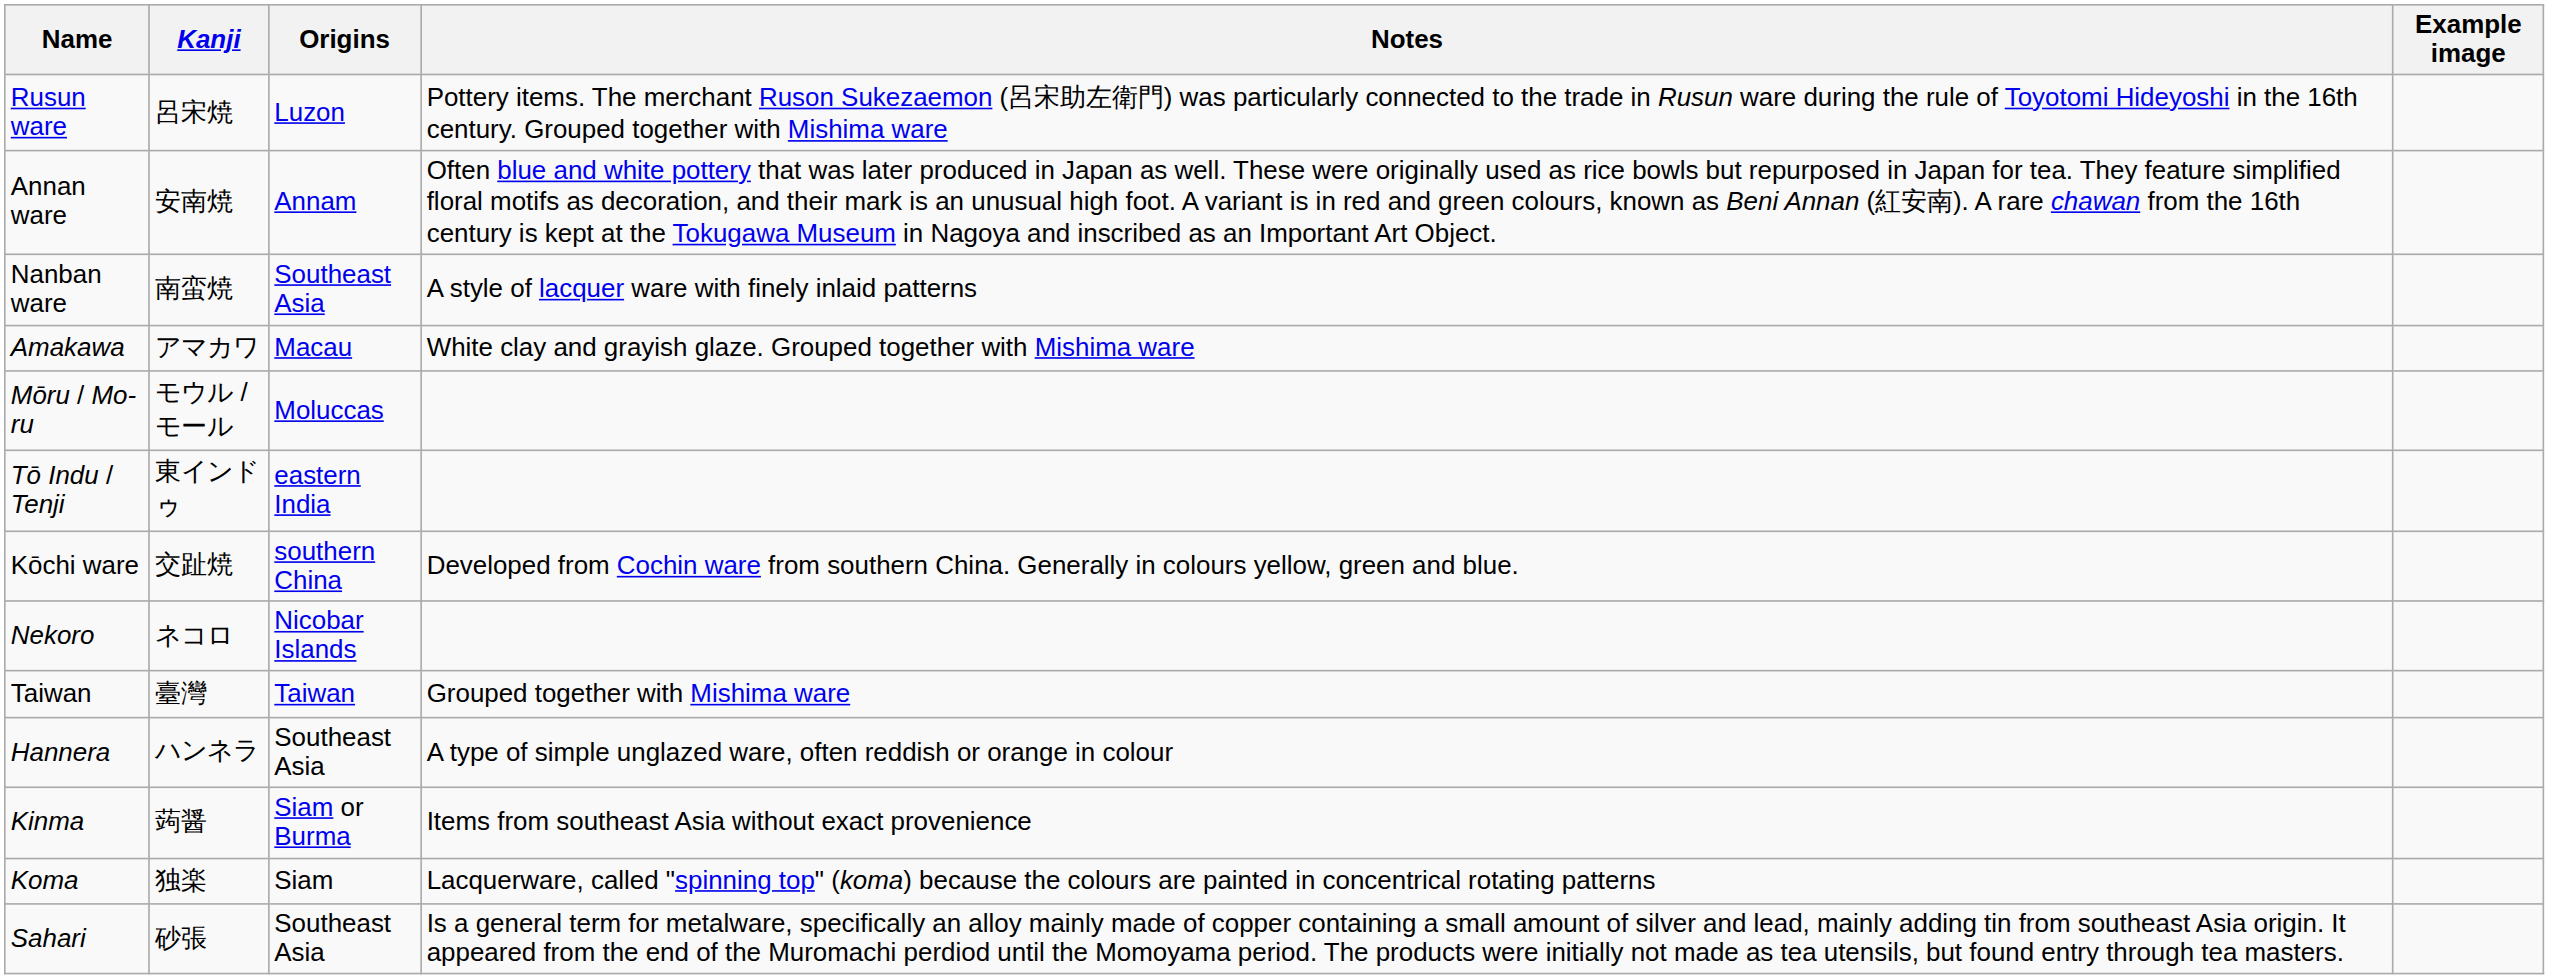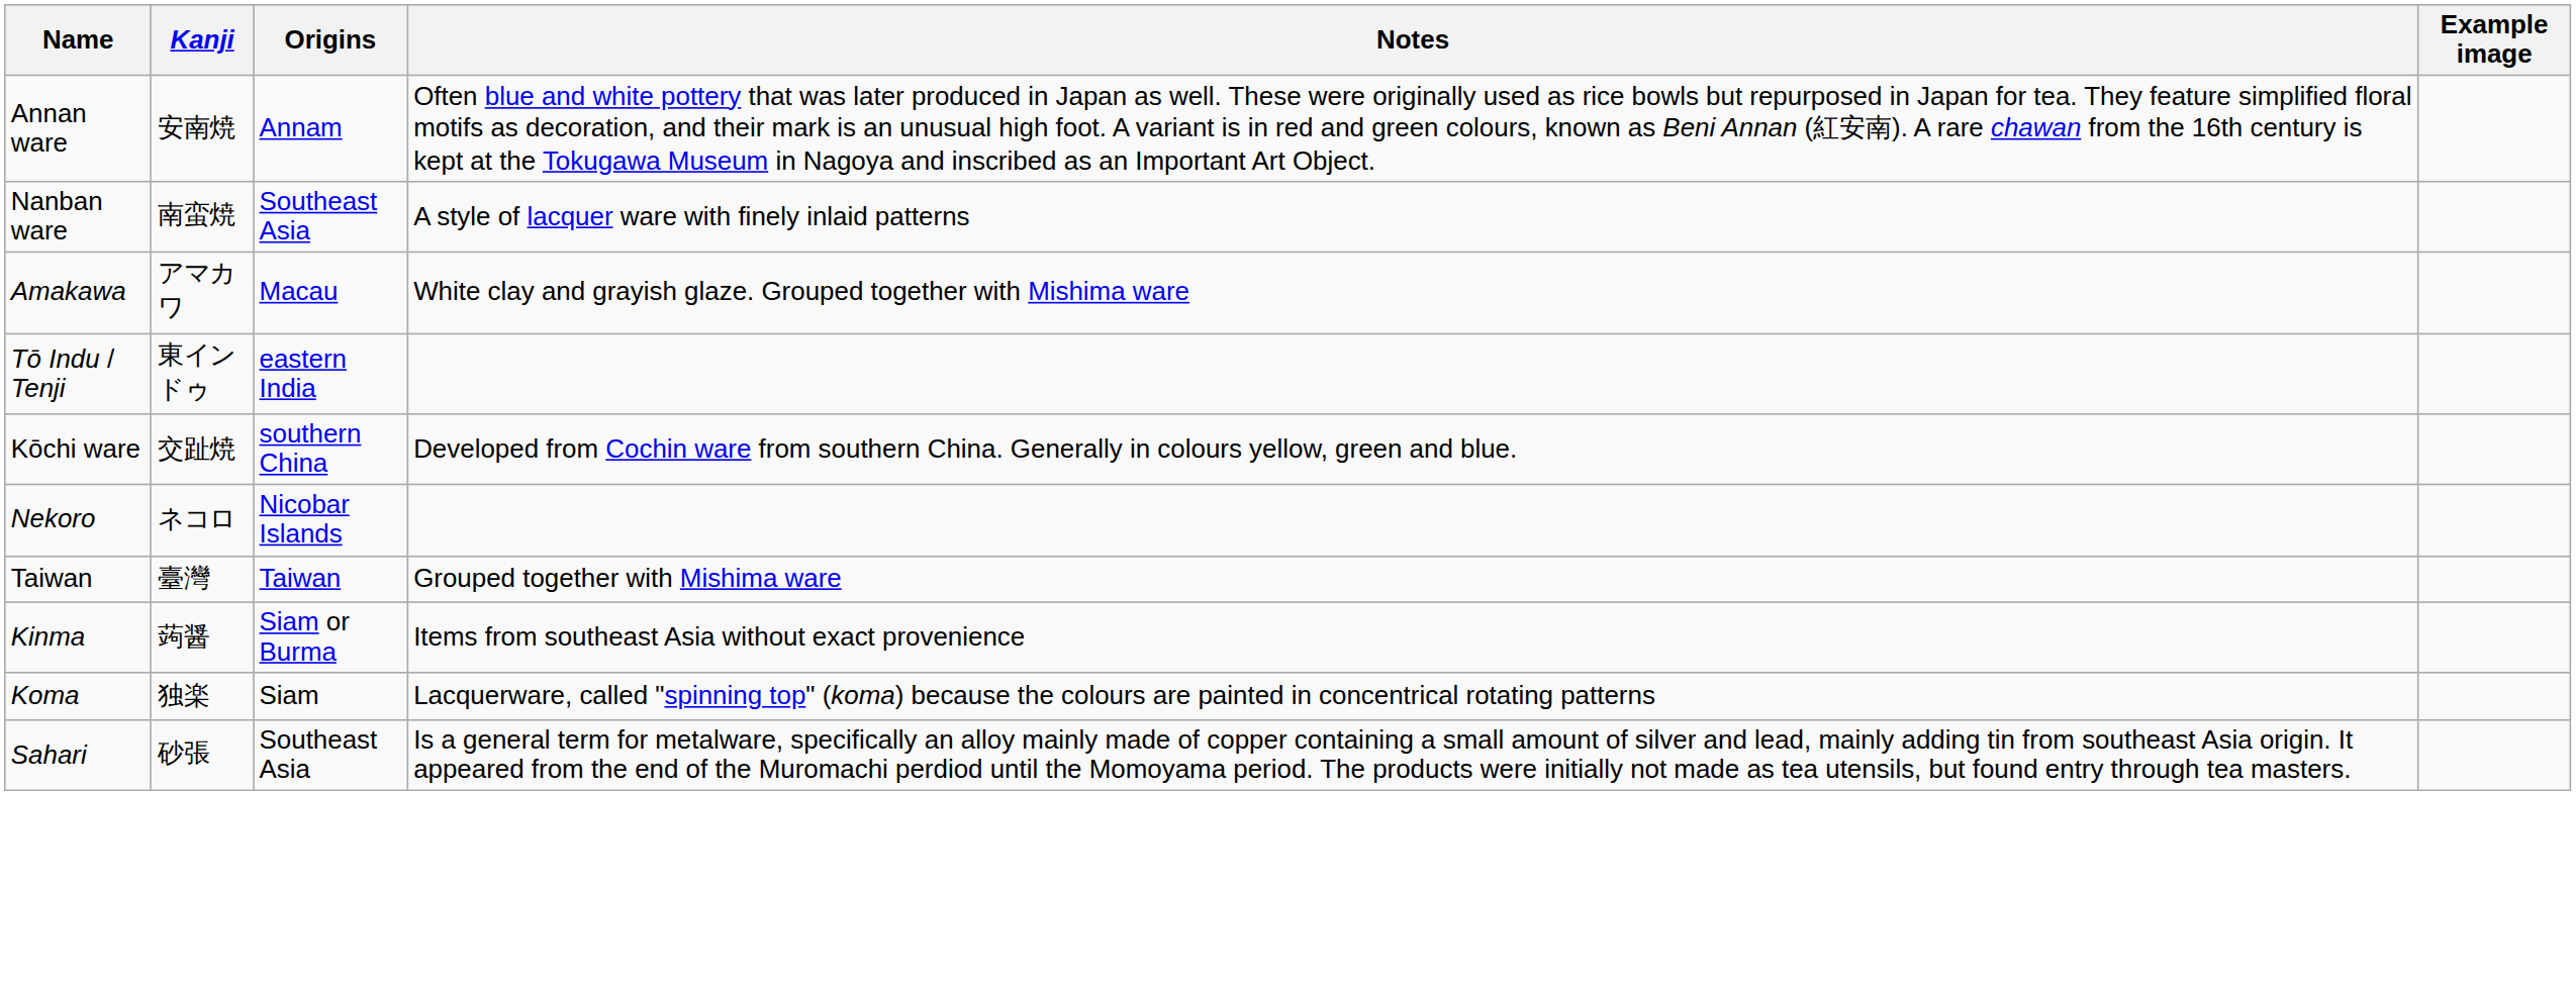- row: Rusun ware | 呂宋焼 | Luzon | Pottery items. The merchant Ruson Sukezaemon (呂宋助左衛門) was particularly connected to the trade in Rusun ware during the rule of Toyotomi Hideyoshi in the 16th century. Grouped together with Mishima ware
- row: Mōru / Mo-ru | モウル / モール | Moluccas
- row: Hannera | ハンネラ | Southeast Asia | A type of simple unglazed ware, often reddish or orange in colour
